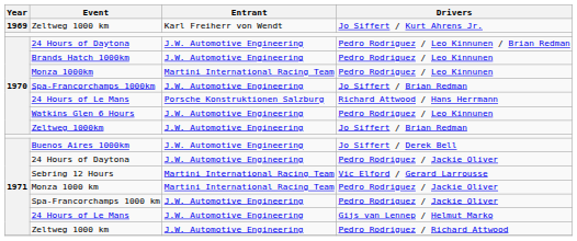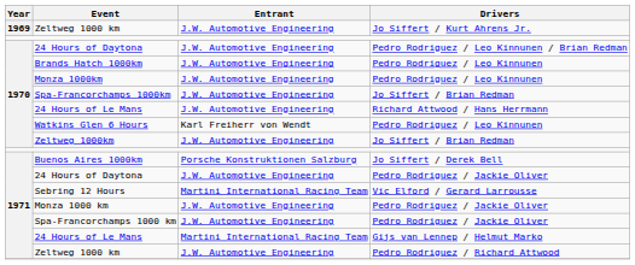Zeltweg 1000 km / Jo Siffert / Kurt Ahrens Jr. | Entrant: Karl Freiherr von Wendt -> J.W. Automotive Engineering
Monza 1000km | Entrant: Martini International Racing Team -> J.W. Automotive Engineering
24 Hours of Le Mans / Richard Attwood / Hans Herrmann | Entrant: Porsche Konstruktionen Salzburg -> J.W. Automotive Engineering
Watkins Glen 6 Hours | Entrant: J.W. Automotive Engineering -> Karl Freiherr von Wendt
Buenos Aires 1000km | Entrant: J.W. Automotive Engineering -> Porsche Konstruktionen Salzburg
Monza 1000 km | Entrant: Martini International Racing Team -> J.W. Automotive Engineering
24 Hours of Le Mans / Gijs van Lennep / Helmut Marko | Entrant: J.W. Automotive Engineering -> Martini International Racing Team
